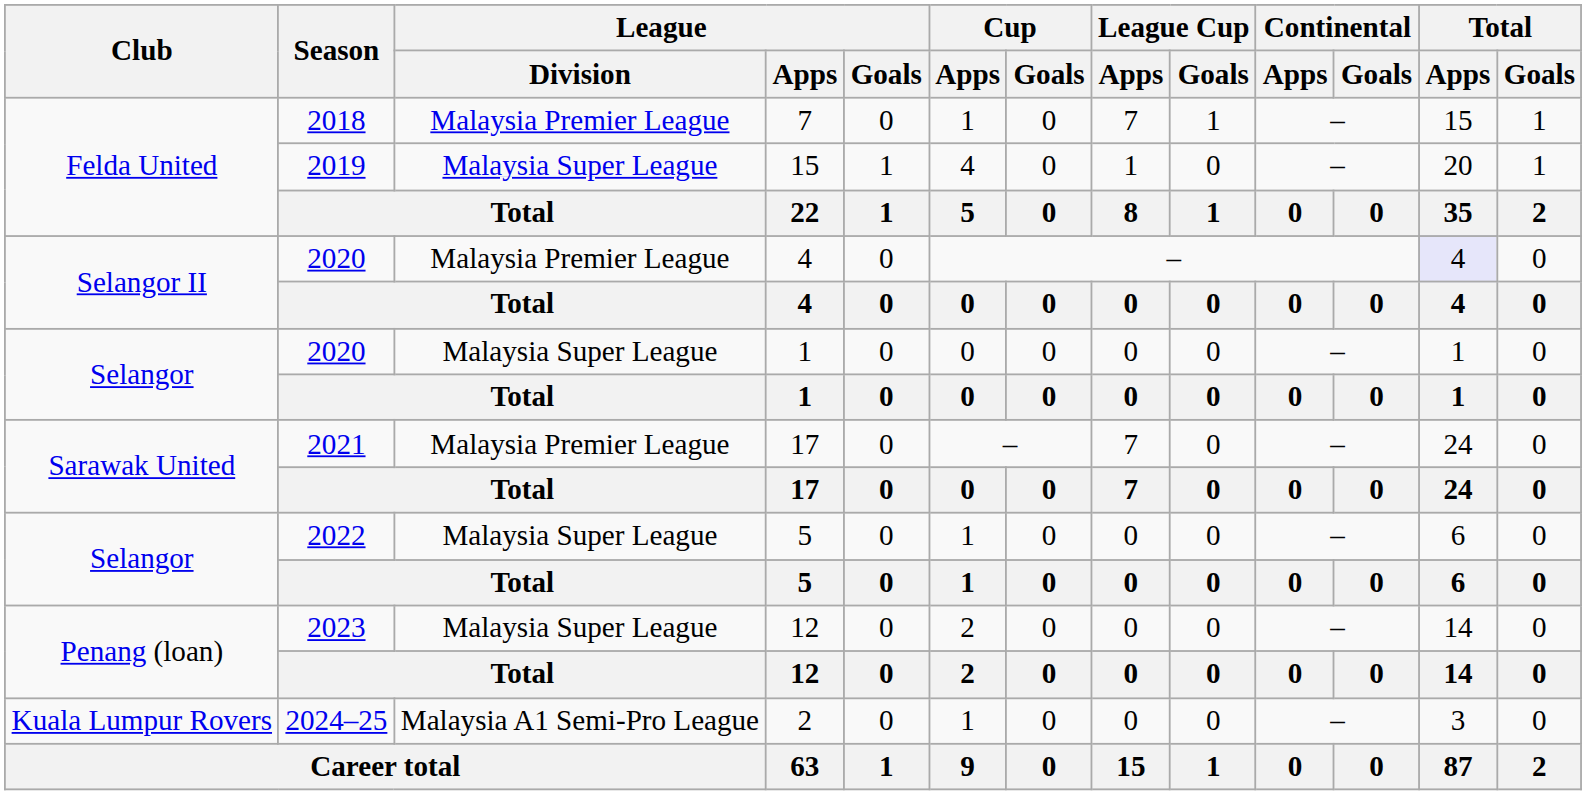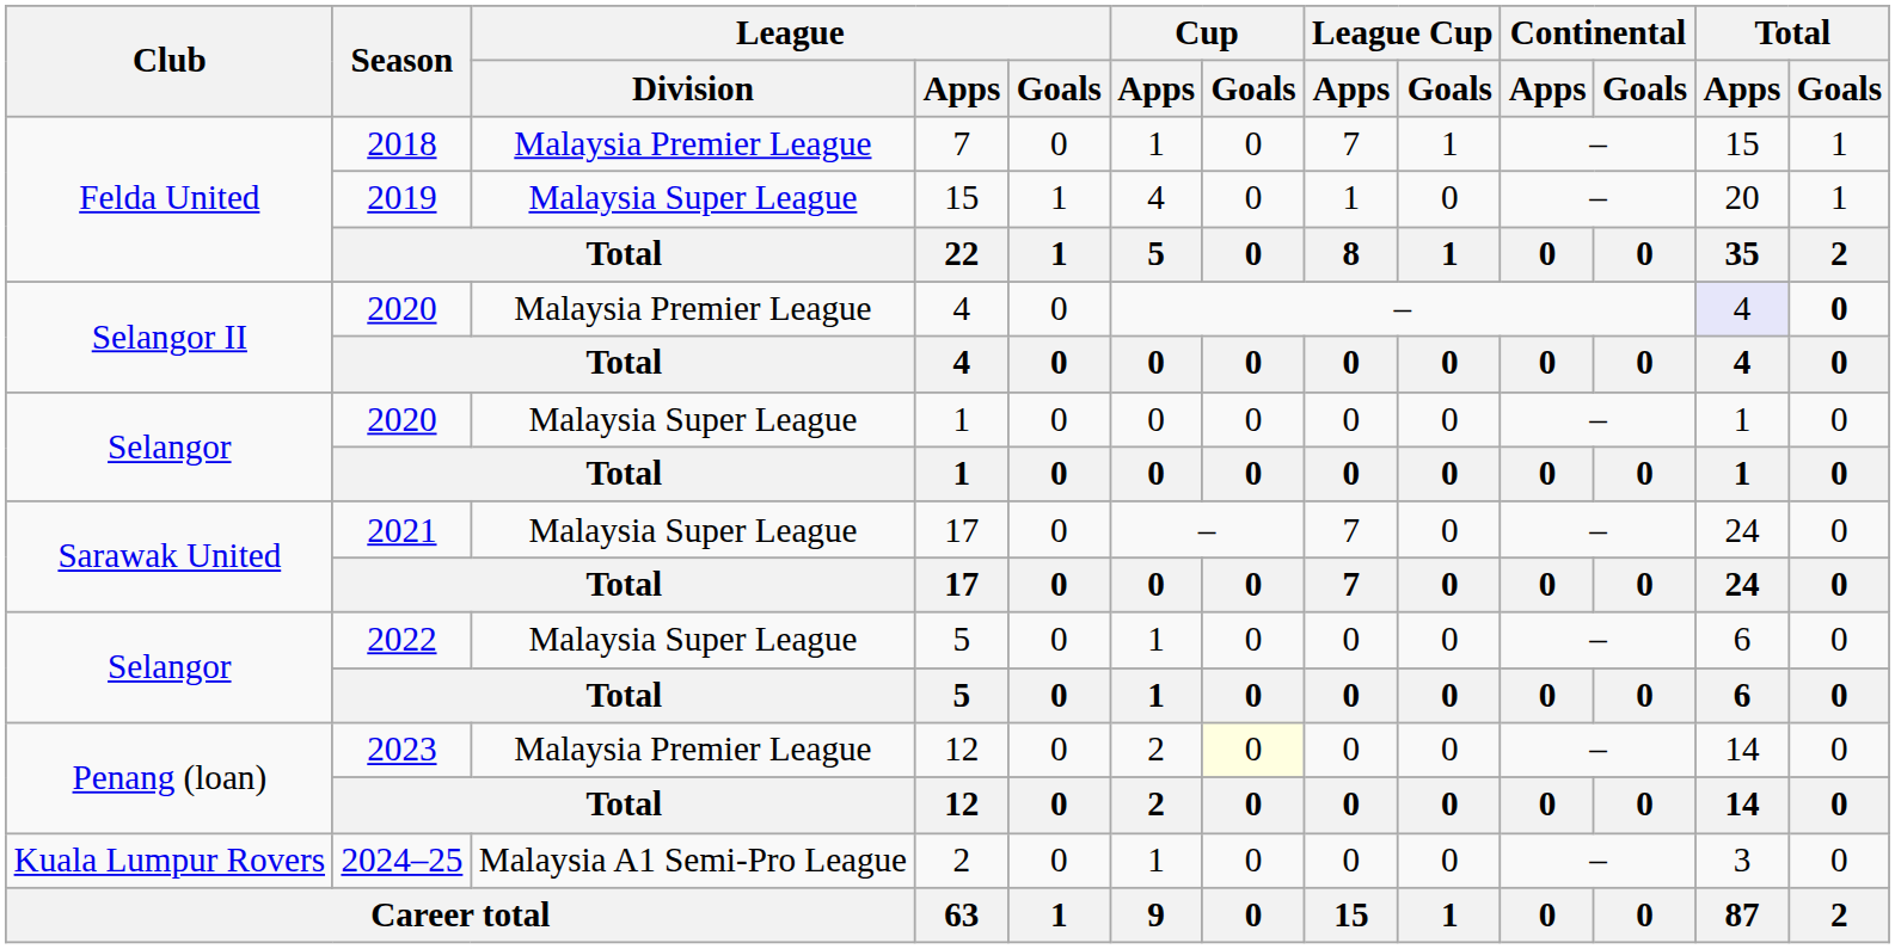2020 / 4 | Total / Goals: normal -> bold
2021 / 17 | League / Division: Malaysia Premier League -> Malaysia Super League
2023 / 12 | League / Division: Malaysia Super League -> Malaysia Premier League
2023 / 12 | Cup / Goals: no background -> lightyellow background
